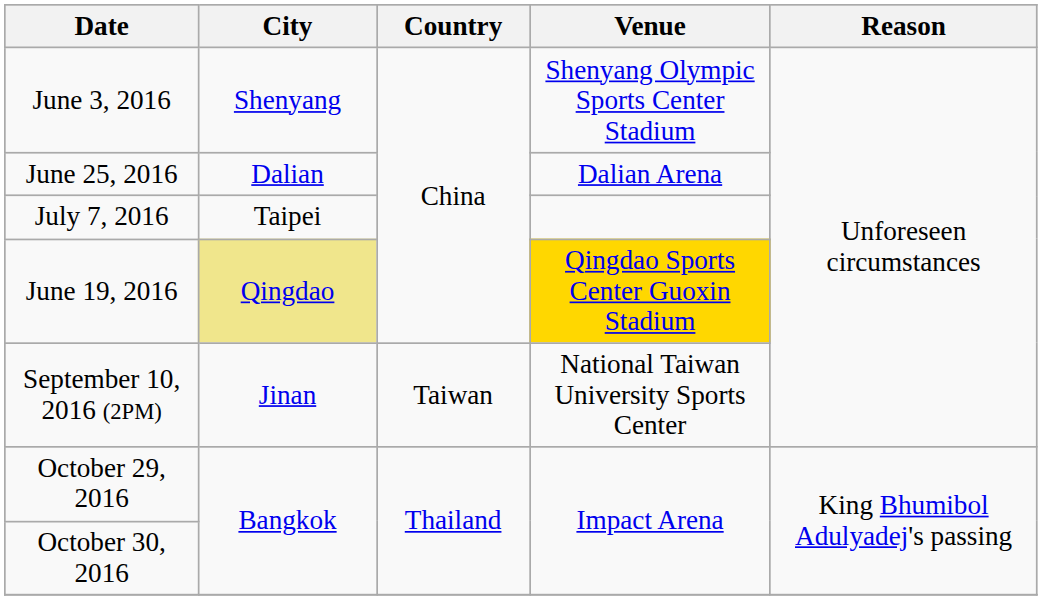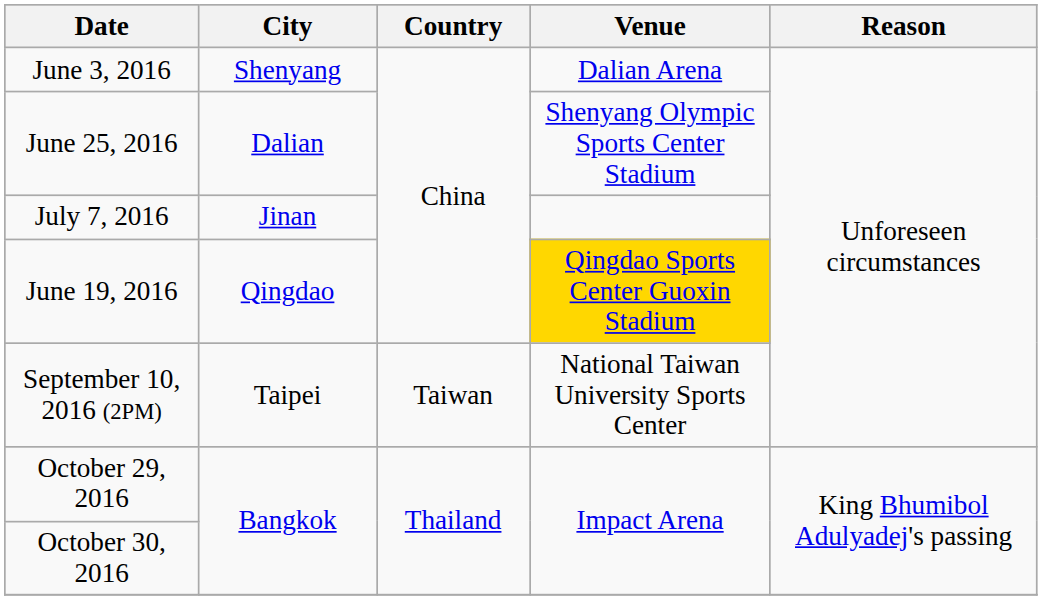June 3, 2016 | Venue: Shenyang Olympic Sports Center Stadium -> Dalian Arena
June 25, 2016 | Venue: Dalian Arena -> Shenyang Olympic Sports Center Stadium
July 7, 2016 | City: Taipei -> Jinan
June 19, 2016 | City: khaki background -> no background
September 10, 2016 (2PM) | City: Jinan -> Taipei
